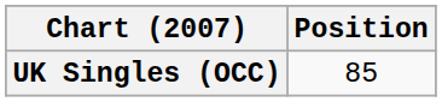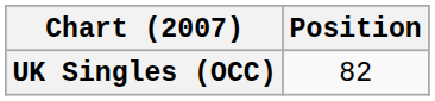UK Singles (OCC) | Position: 85 -> 82
